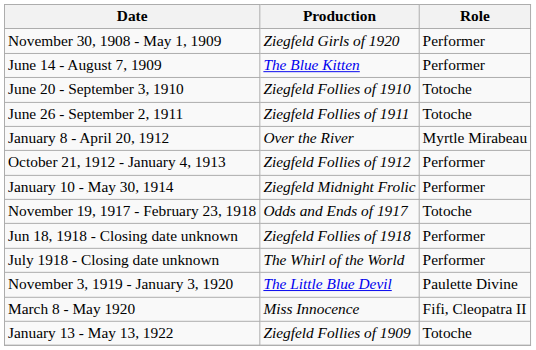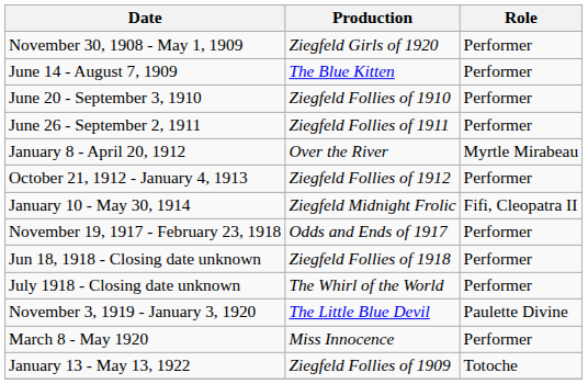June 20 - September 3, 1910 | Role: Totoche -> Performer
June 26 - September 2, 1911 | Role: Totoche -> Performer
January 10 - May 30, 1914 | Role: Performer -> Fifi, Cleopatra II
November 19, 1917 - February 23, 1918 | Role: Totoche -> Performer
March 8 - May 1920 | Role: Fifi, Cleopatra II -> Performer
